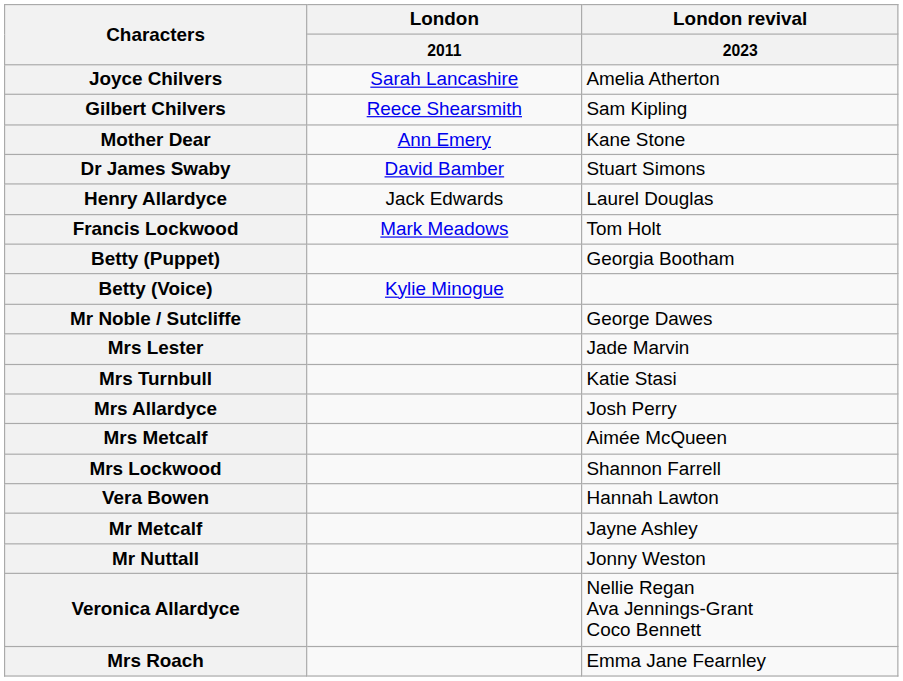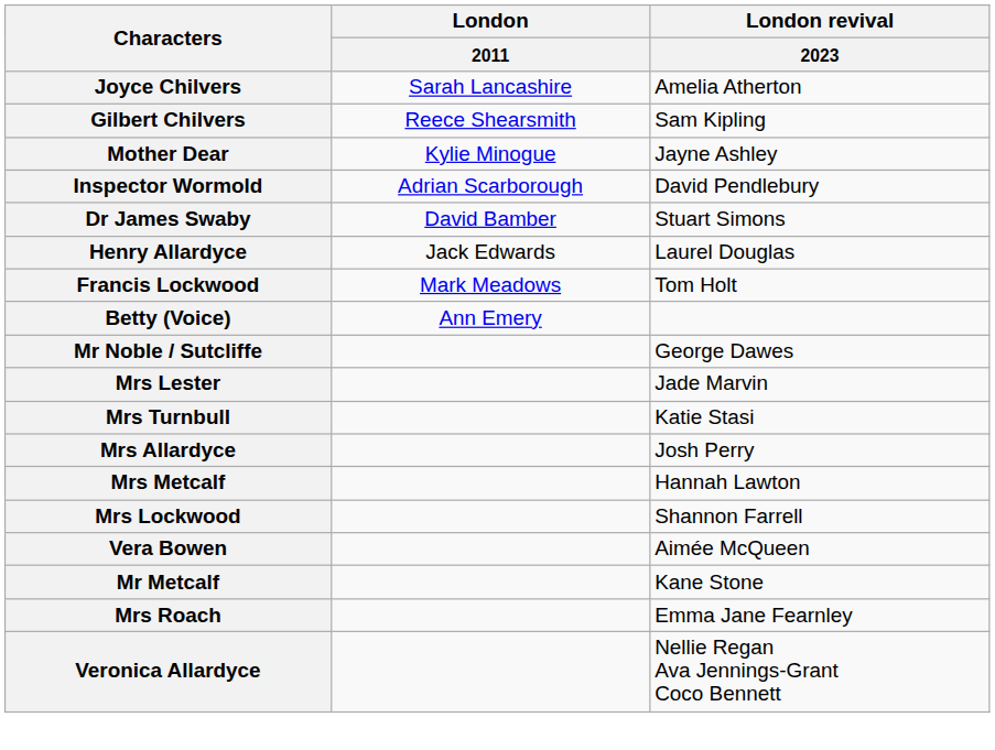Mother Dear | London / 2011: Ann Emery -> Kylie Minogue
Mother Dear | London revival / 2023: Kane Stone -> Jayne Ashley
+ row: Inspector Wormold | Adrian Scarborough | David Pendlebury
- row: Betty (Puppet) | Georgia Bootham
Betty (Voice) | London / 2011: Kylie Minogue -> Ann Emery
Mrs Metcalf | London revival / 2023: Aimée McQueen -> Hannah Lawton
Vera Bowen | London revival / 2023: Hannah Lawton -> Aimée McQueen
Mr Metcalf | London revival / 2023: Jayne Ashley -> Kane Stone
- row: Mr Nuttall | Jonny Weston
rows swapped: Mrs Roach <-> Veronica Allardyce
